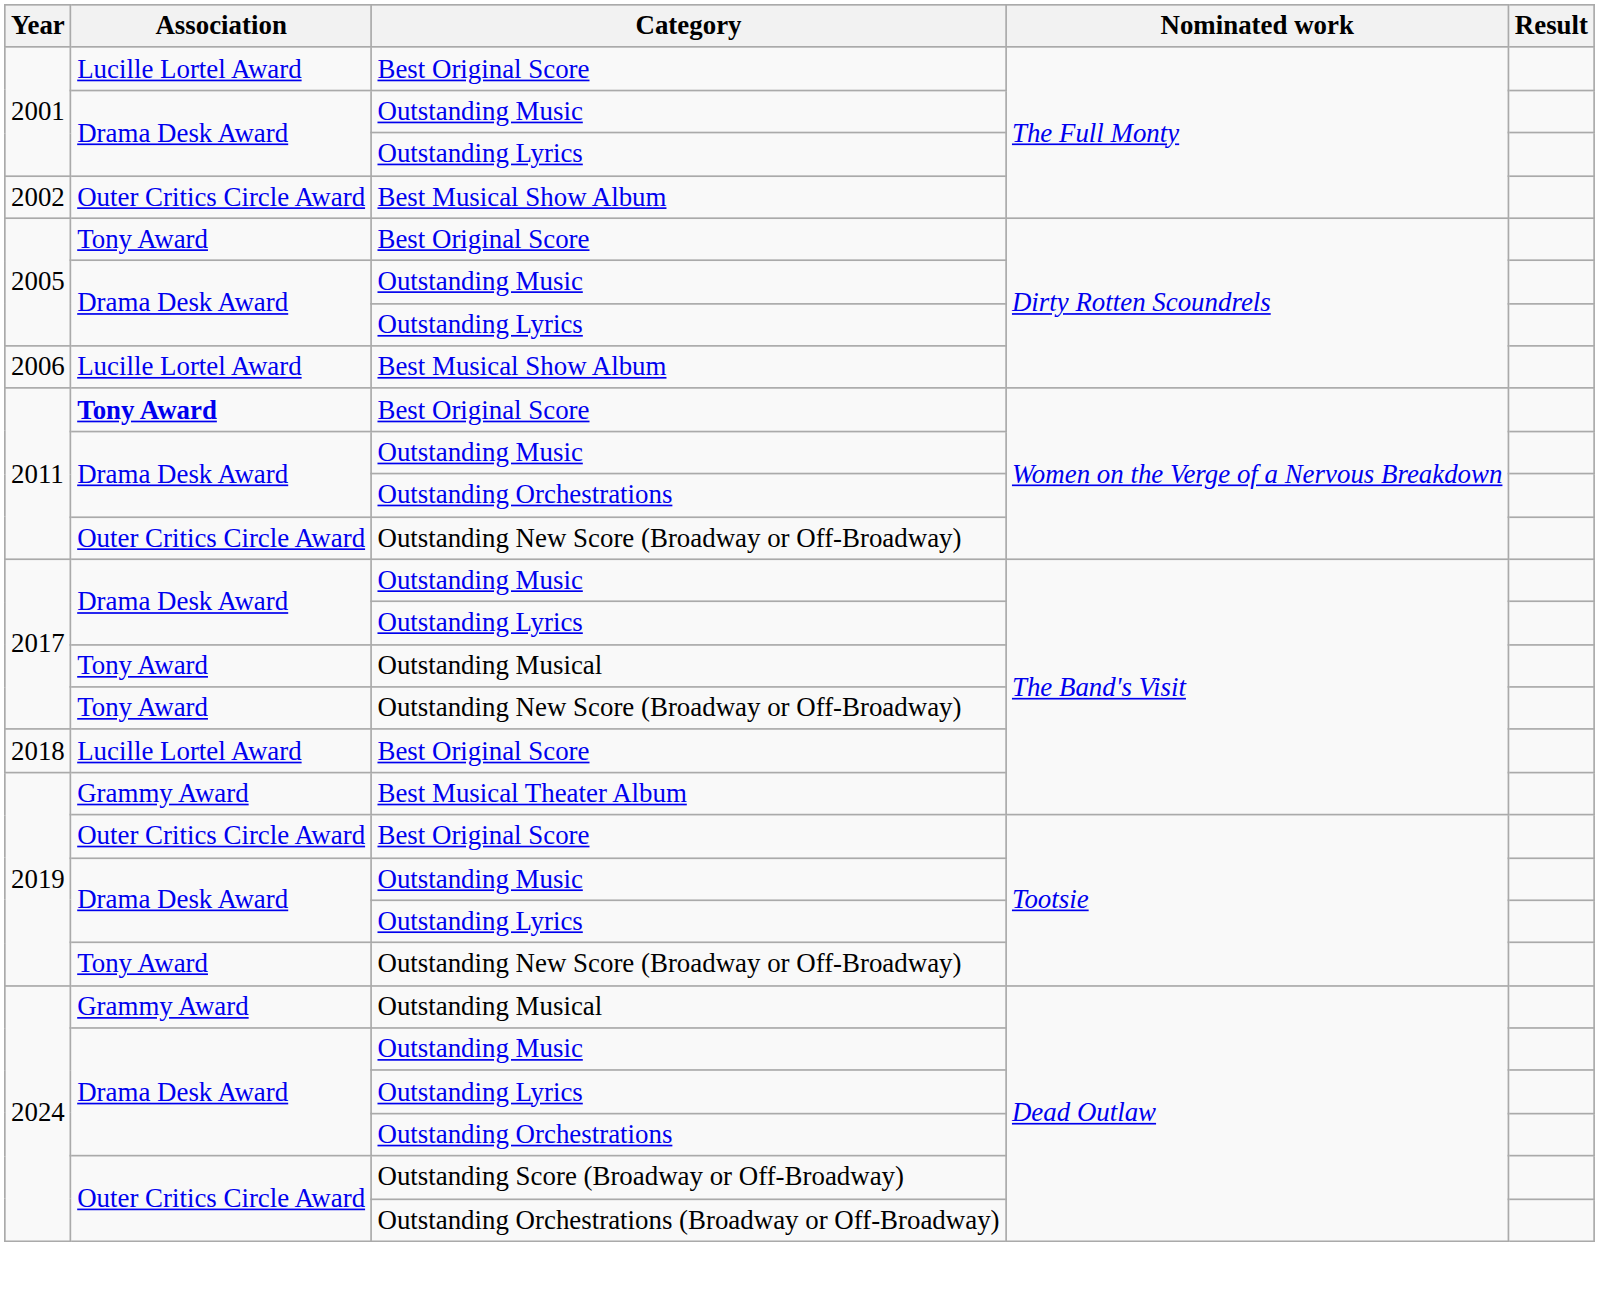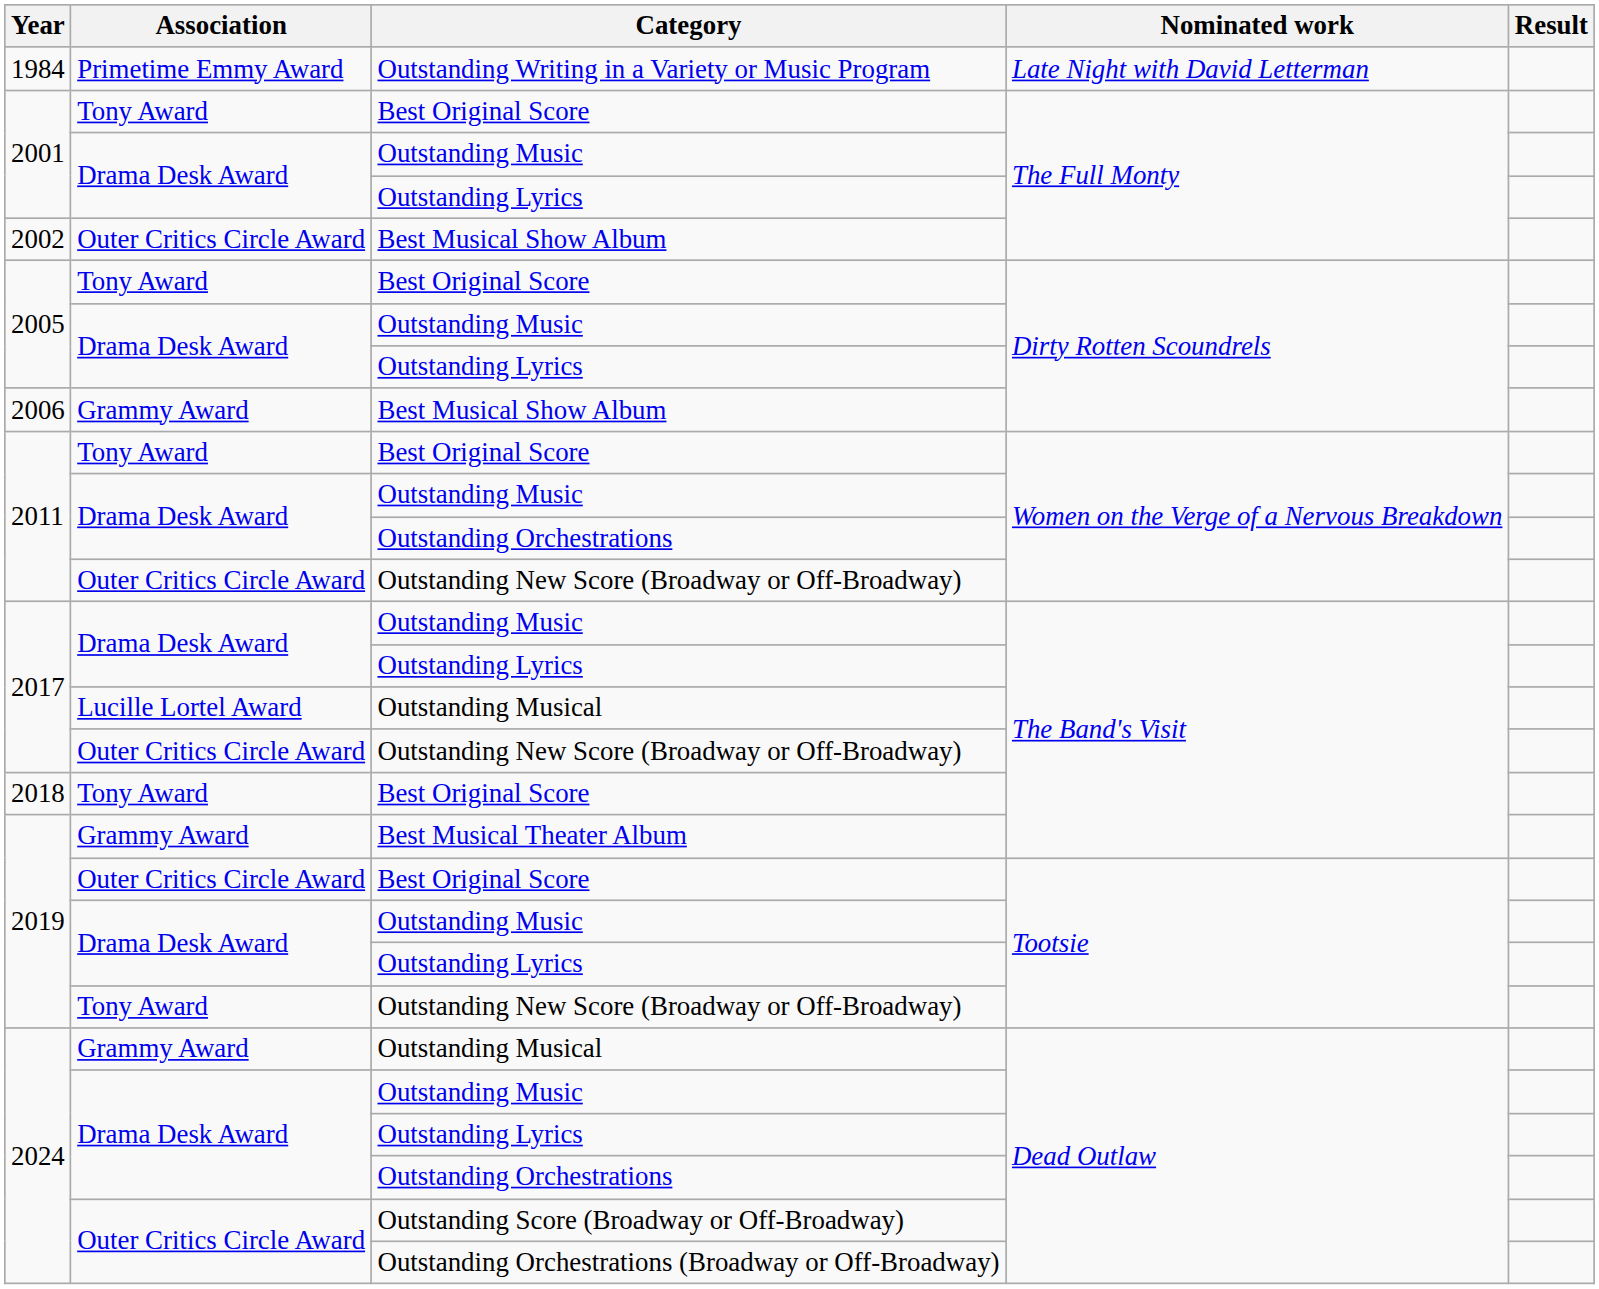+ row: 1984 | Primetime Emmy Award | Outstanding Writing in a Variety or Music Program | Late Night with David Letterman
2001 / Best Original Score | Association: Lucille Lortel Award -> Tony Award
2006 / Best Musical Show Album | Association: Lucille Lortel Award -> Grammy Award
2011 / Best Original Score | Association: bold -> normal
2017 / Outstanding Musical | Association: Tony Award -> Lucille Lortel Award
2017 / Outstanding New Score (Broadway or Off-Broadway) | Association: Tony Award -> Outer Critics Circle Award
2018 / Best Original Score | Association: Lucille Lortel Award -> Tony Award
